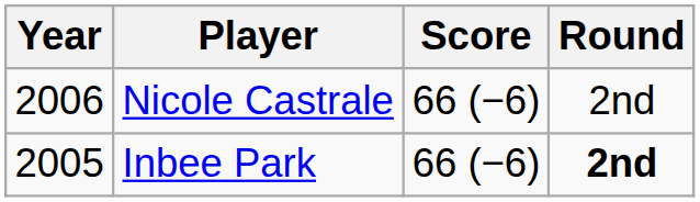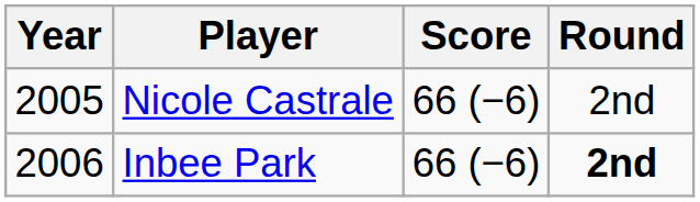Nicole Castrale | Year: 2006 -> 2005
Inbee Park | Year: 2005 -> 2006
